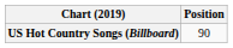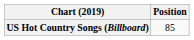US Hot Country Songs (Billboard) | Position: 90 -> 85
